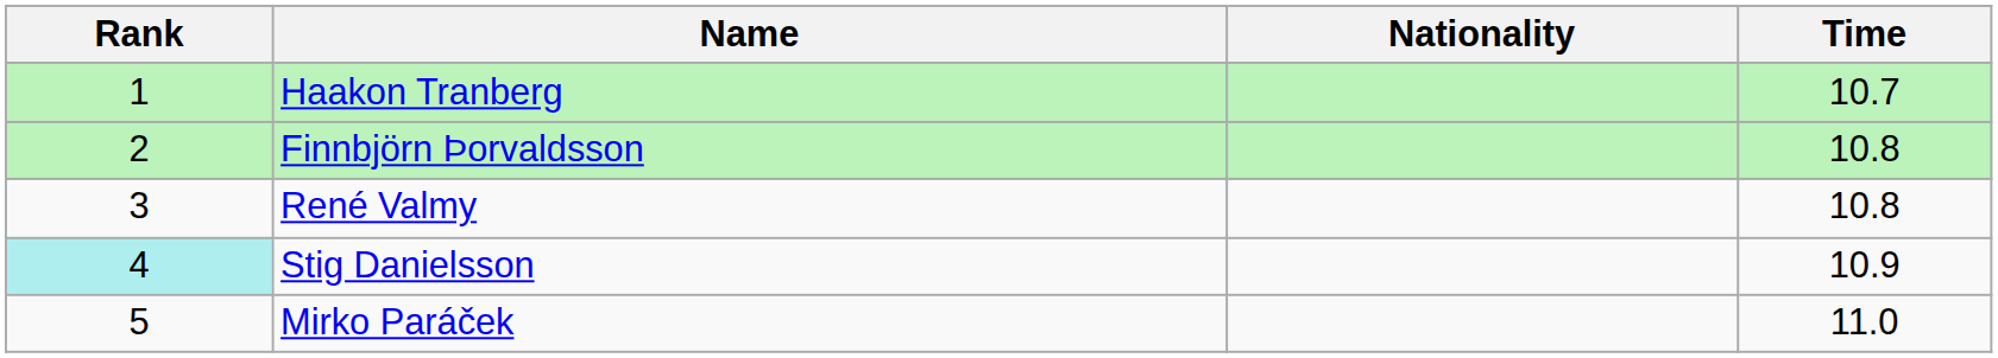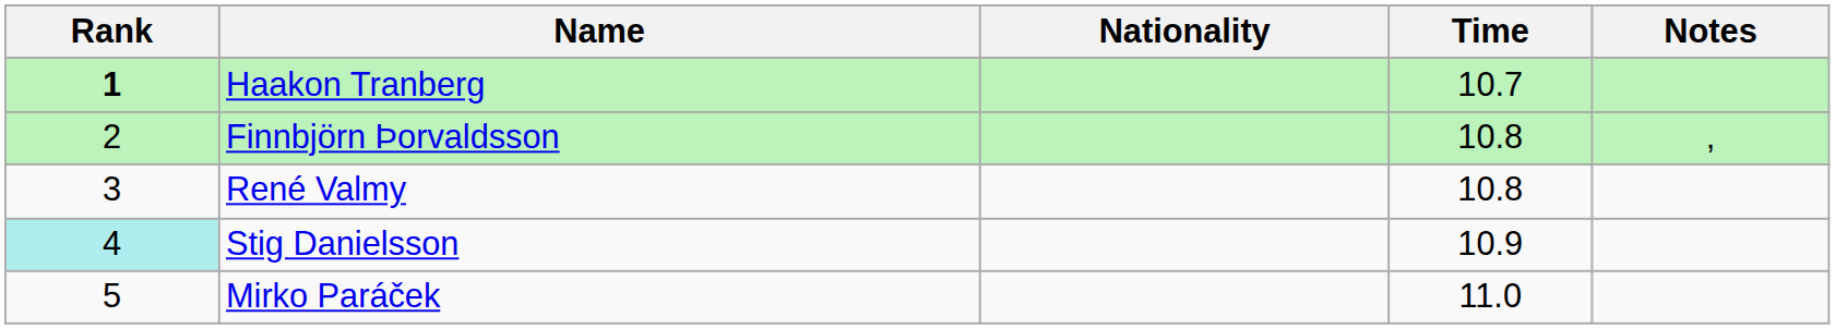+ column: Notes | ,
Haakon Tranberg | Rank: normal -> bold
